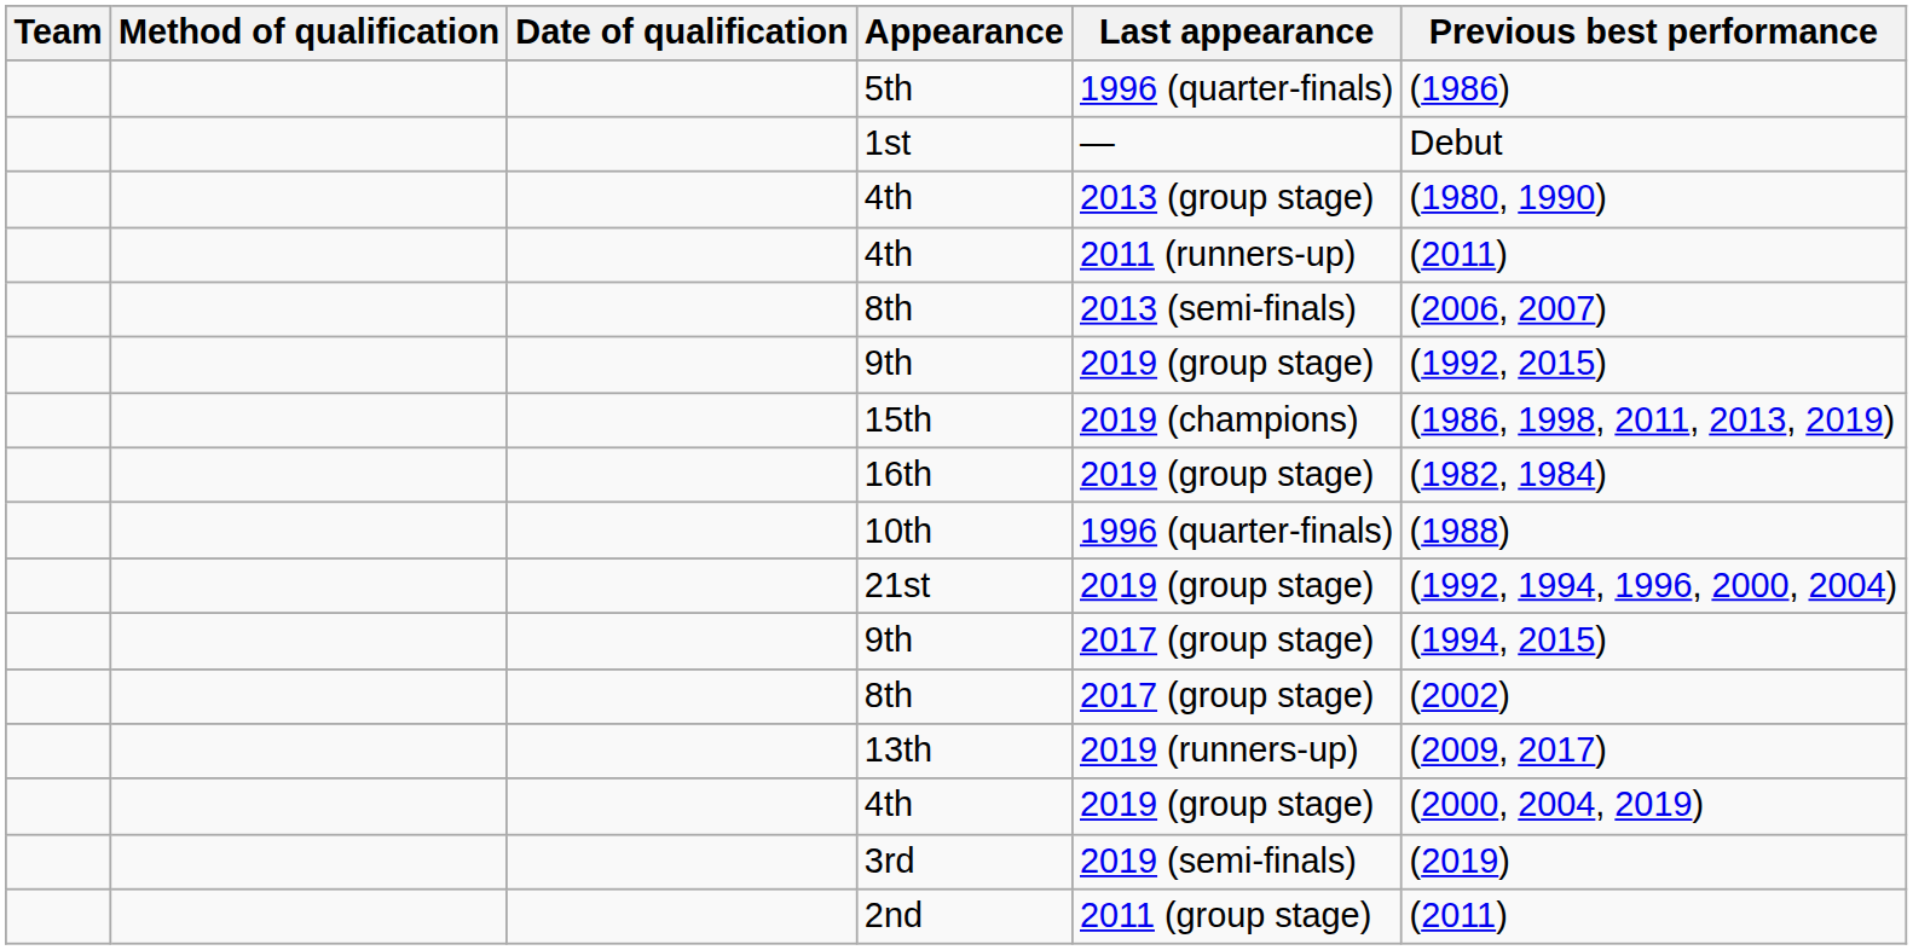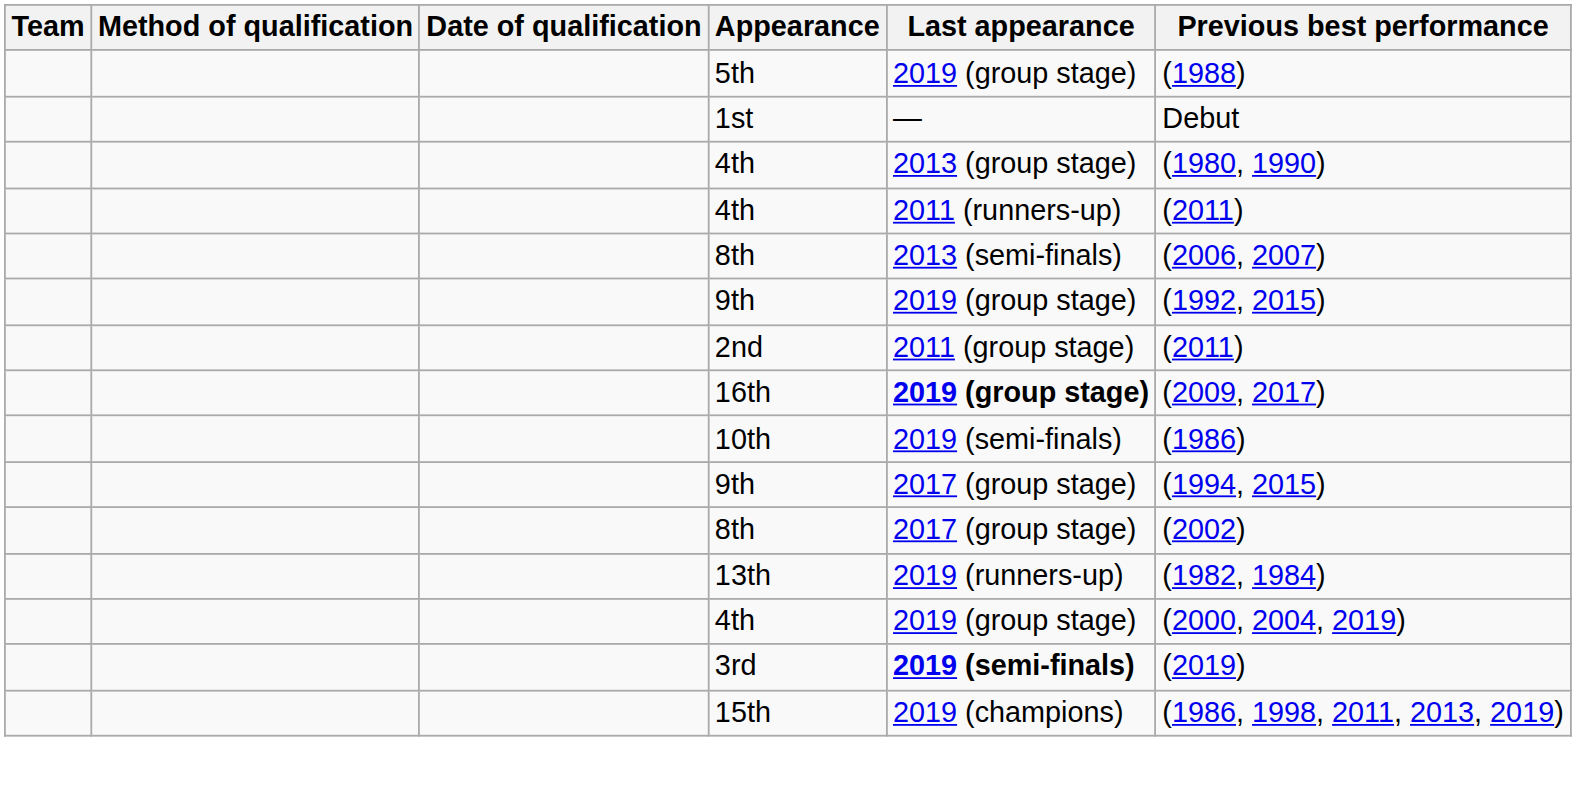5th | Last appearance: 1996 (quarter-finals) -> 2019 (group stage)
5th | Previous best performance: (1986) -> (1988)
rows swapped: 15th <-> 2nd
16th | Last appearance: normal -> bold
16th | Previous best performance: (1982, 1984) -> (2009, 2017)
10th | Last appearance: 1996 (quarter-finals) -> 2019 (semi-finals)
10th | Previous best performance: (1988) -> (1986)
- row: 21st | 2019 (group stage) | (1992, 1994, 1996, 2000, 2004)
13th | Previous best performance: (2009, 2017) -> (1982, 1984)
3rd | Last appearance: normal -> bold
